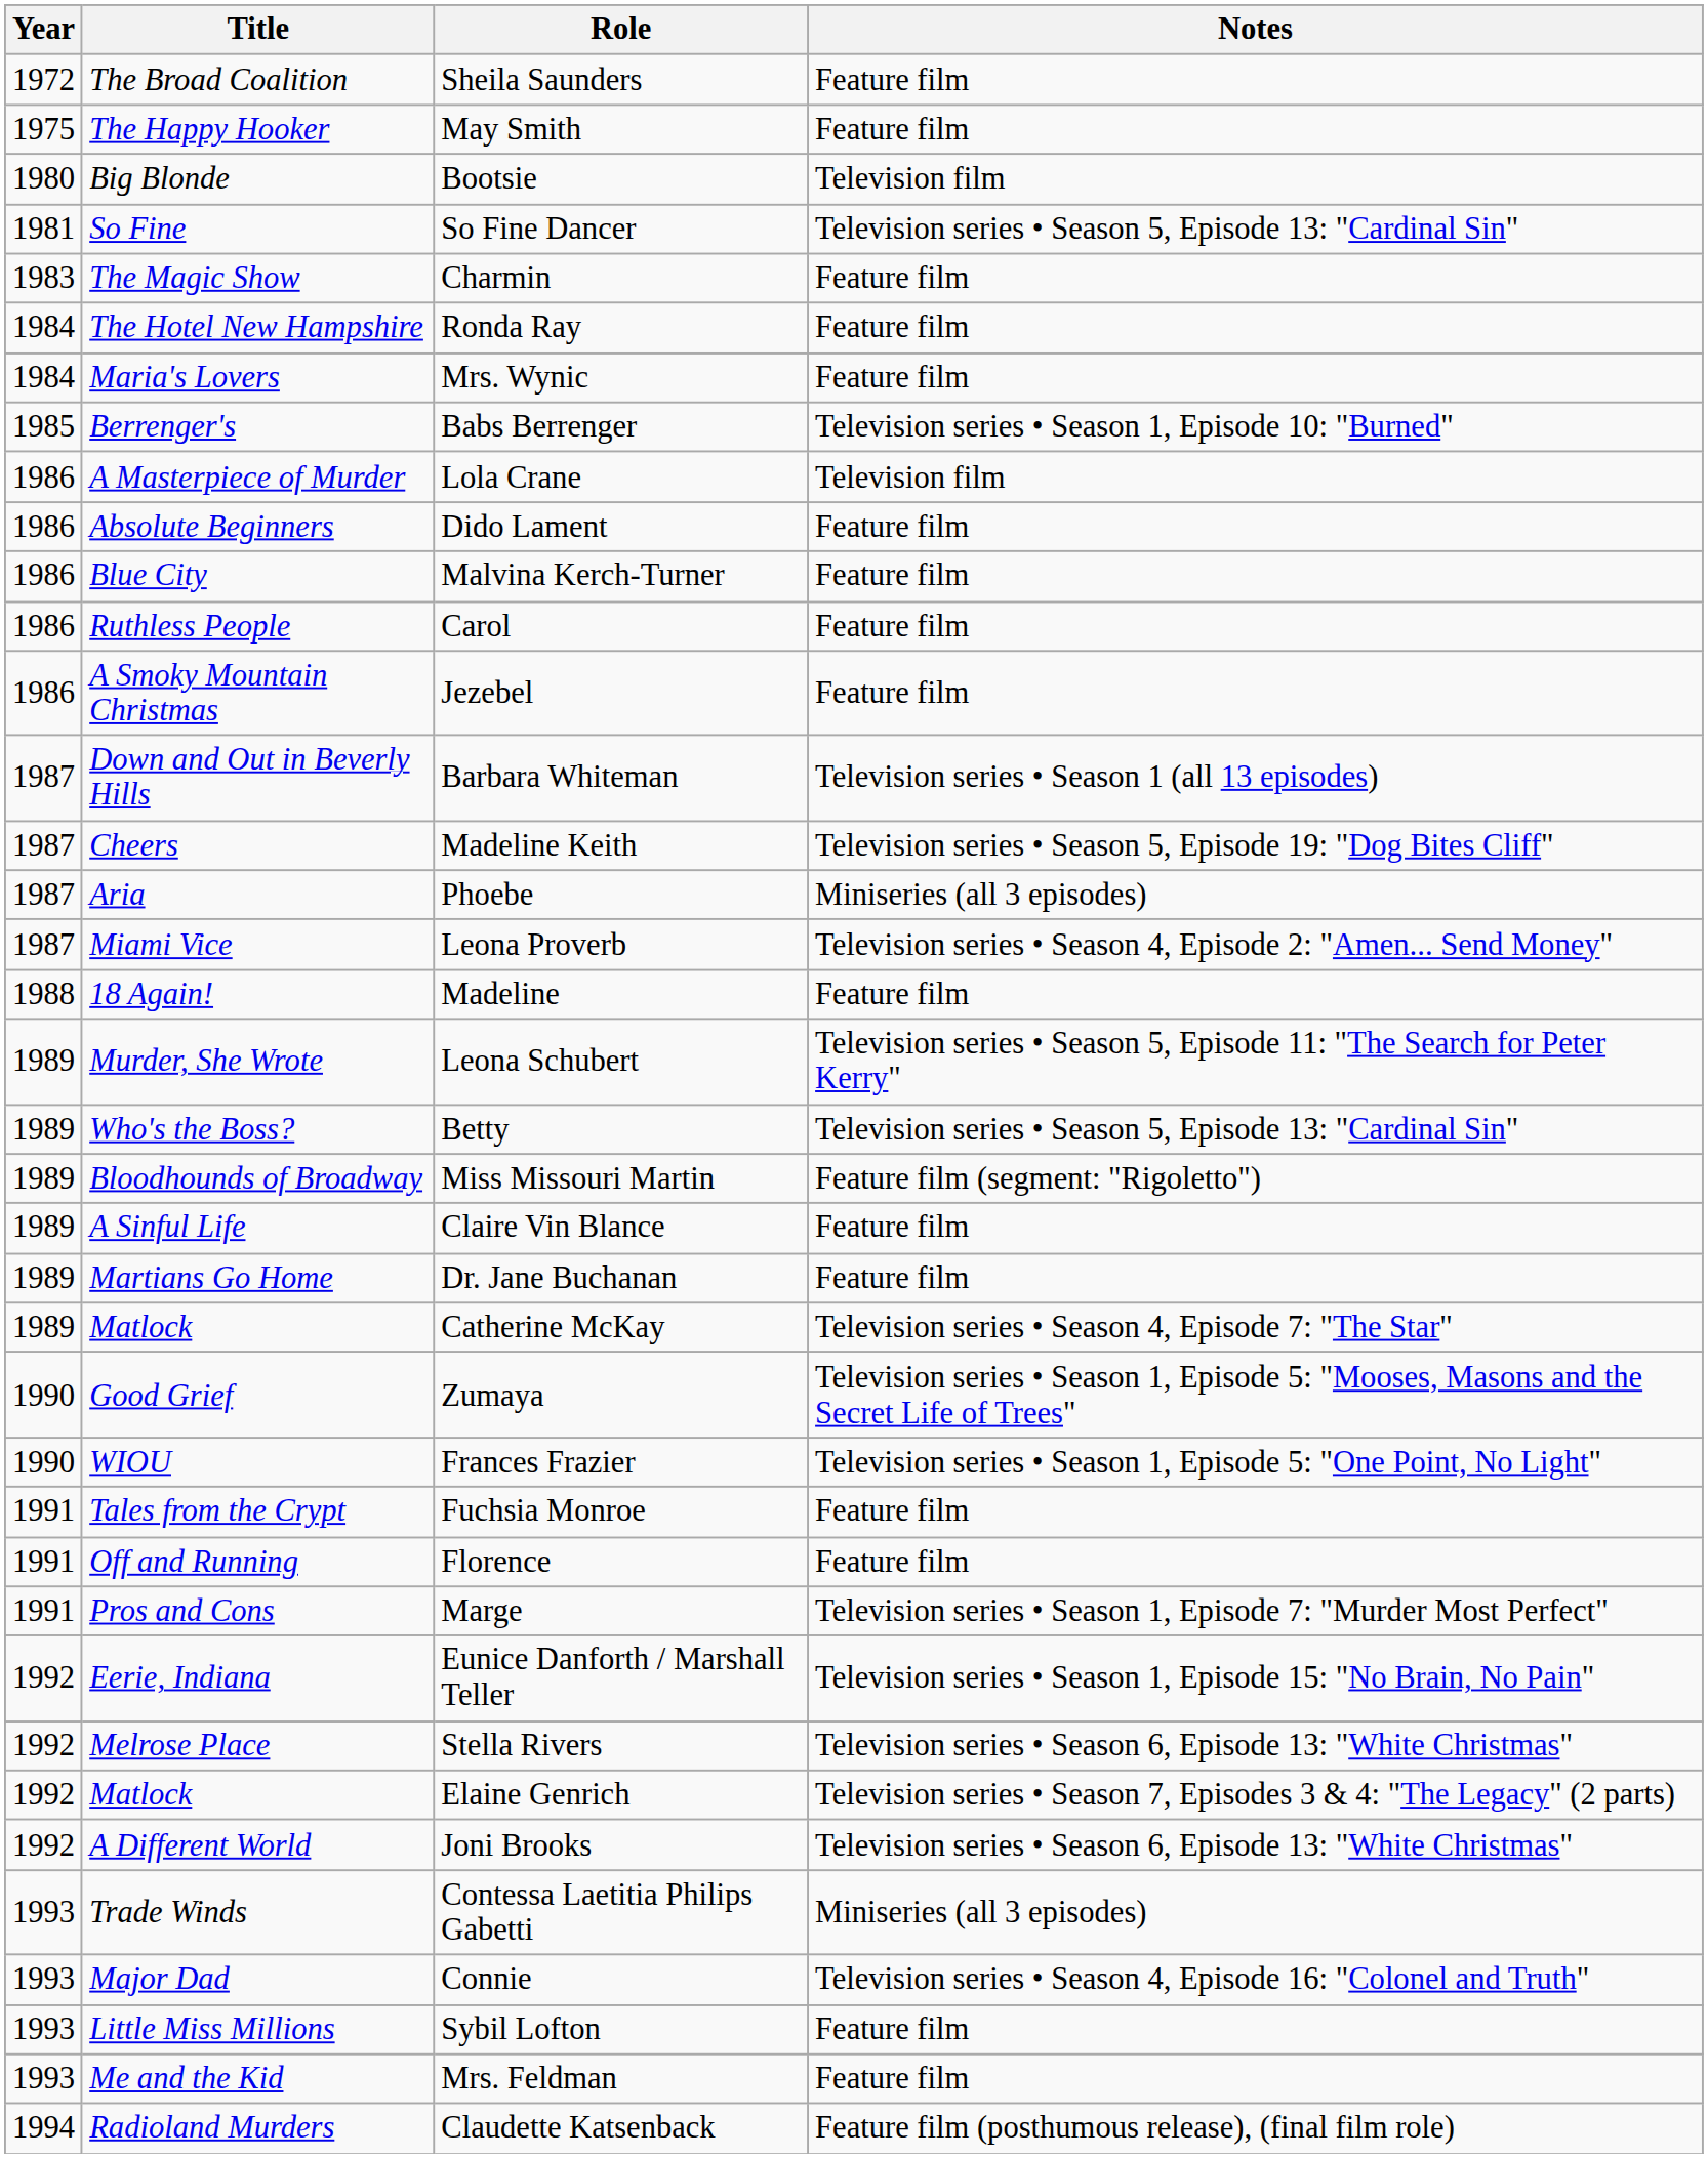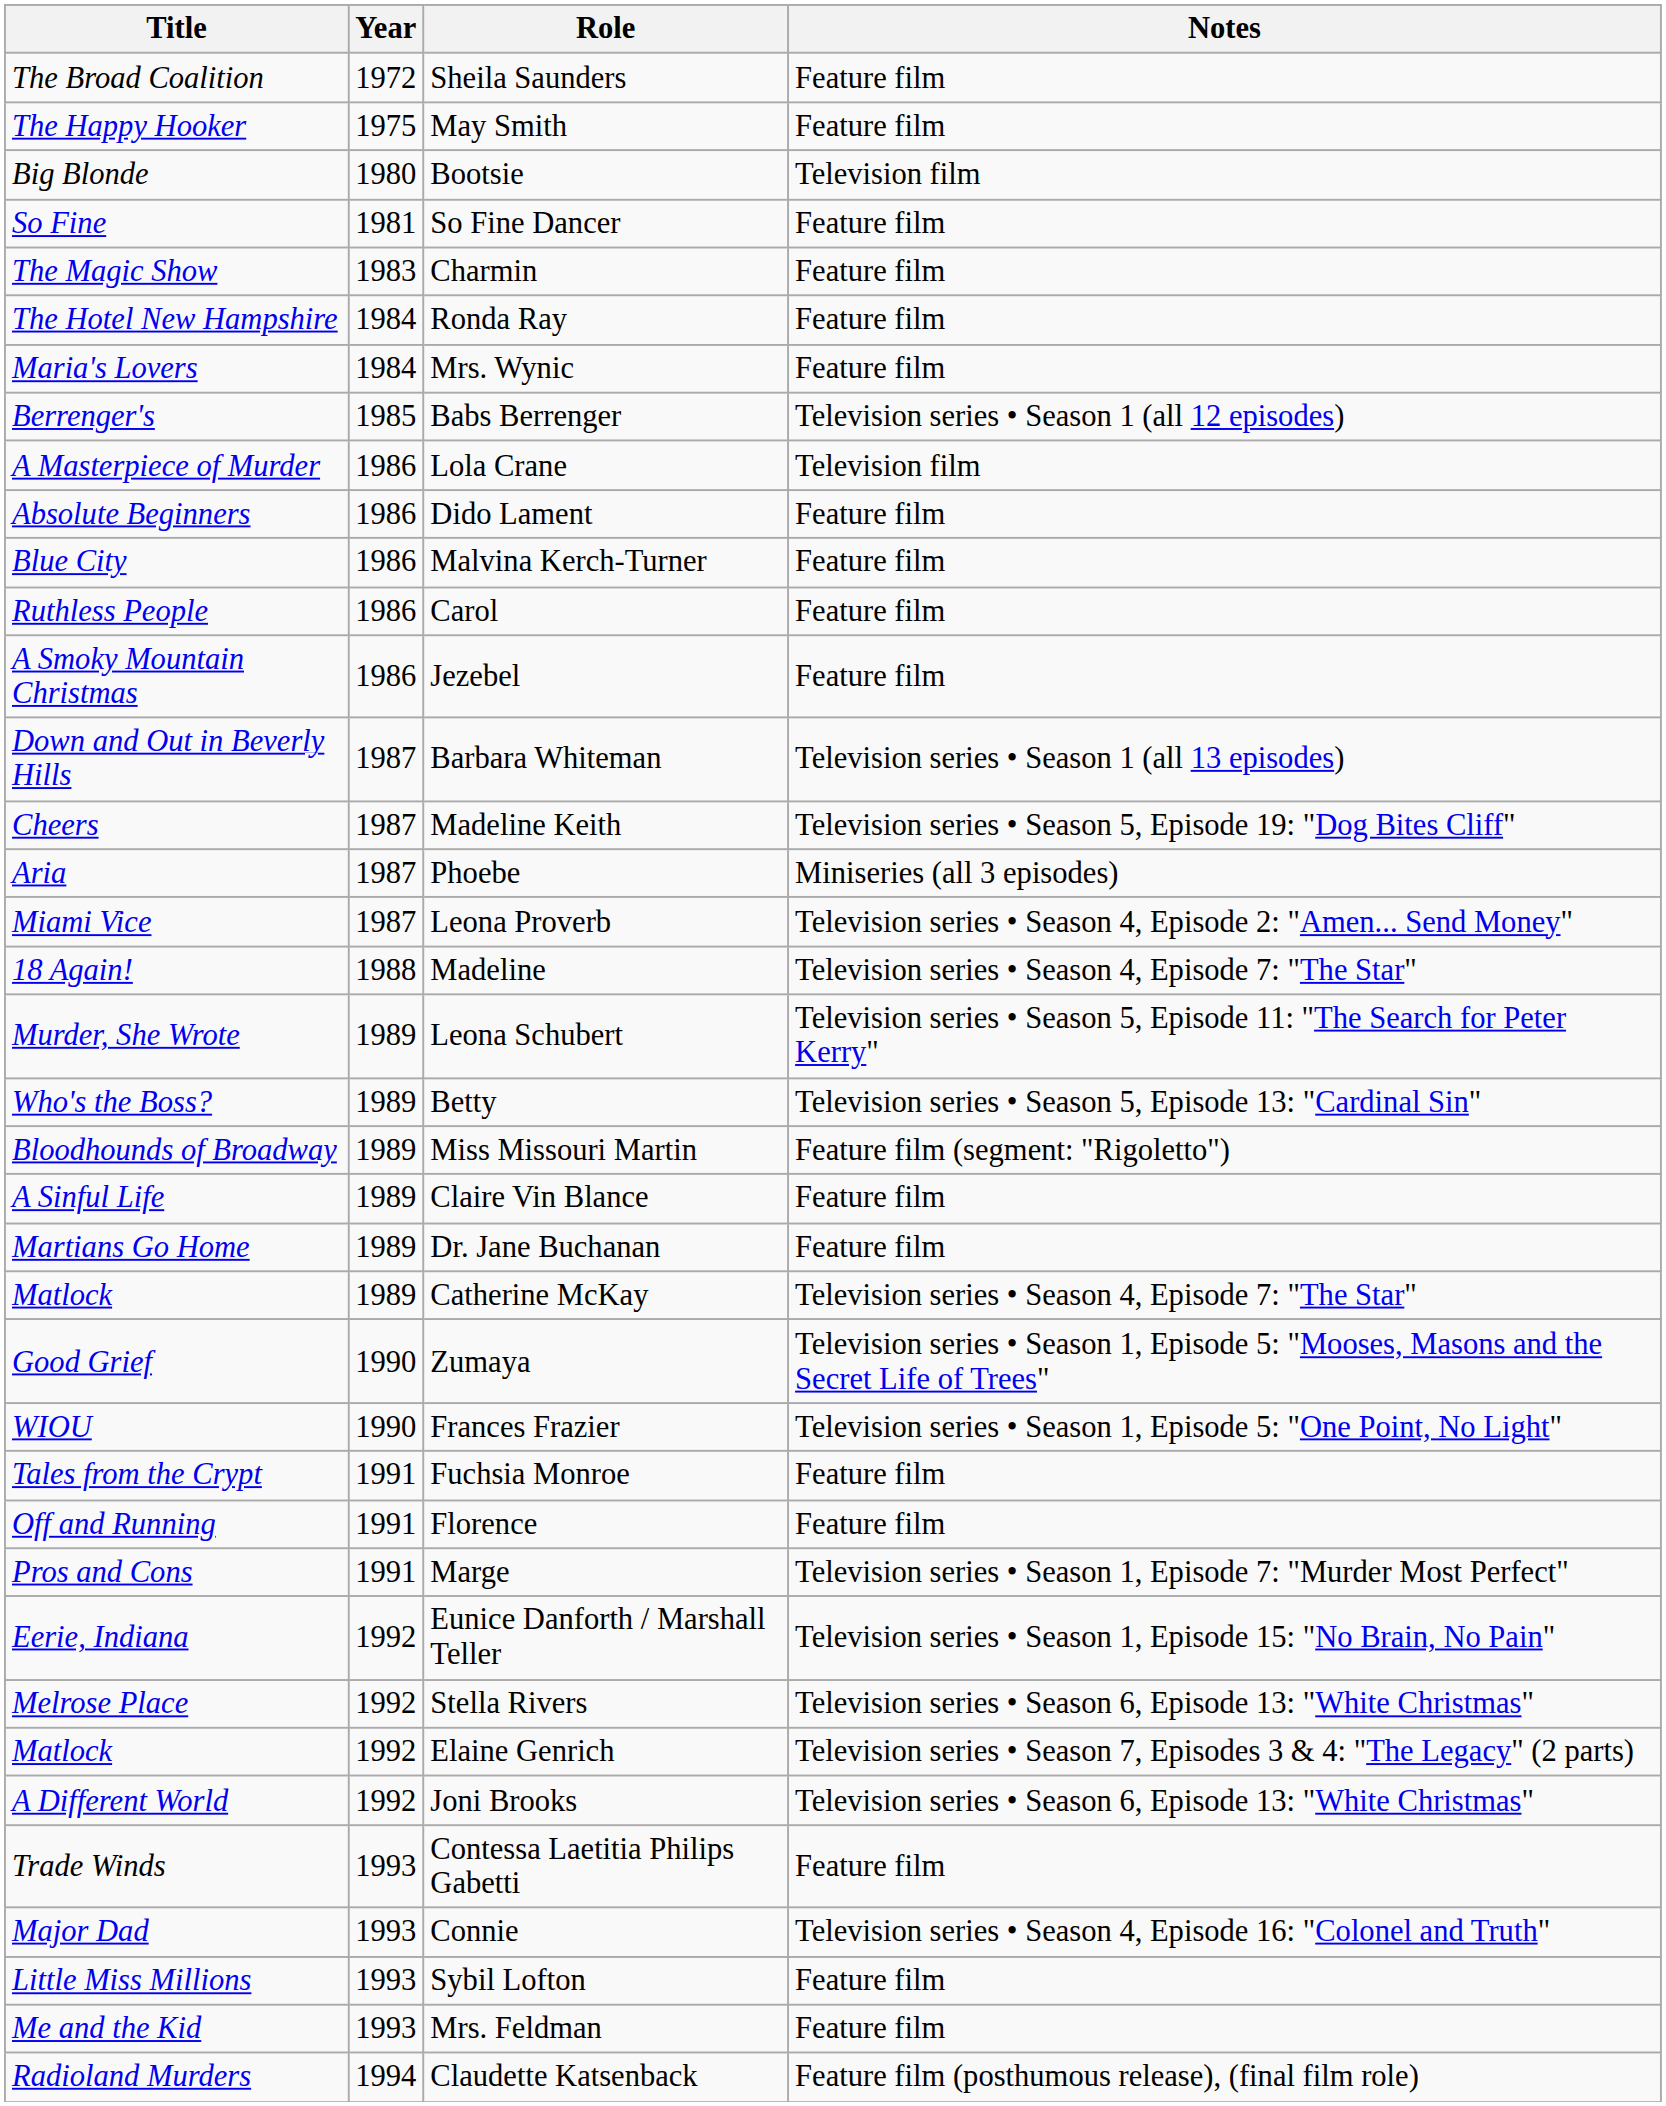columns swapped: Year <-> Title
So Fine Dancer | Notes: Television series • Season 5, Episode 13: "Cardinal Sin" -> Feature film
Babs Berrenger | Notes: Television series • Season 1, Episode 10: "Burned" -> Television series • Season 1 (all 12 episodes)
Madeline | Notes: Feature film -> Television series • Season 4, Episode 7: "The Star"
Contessa Laetitia Philips Gabetti | Notes: Miniseries (all 3 episodes) -> Feature film
